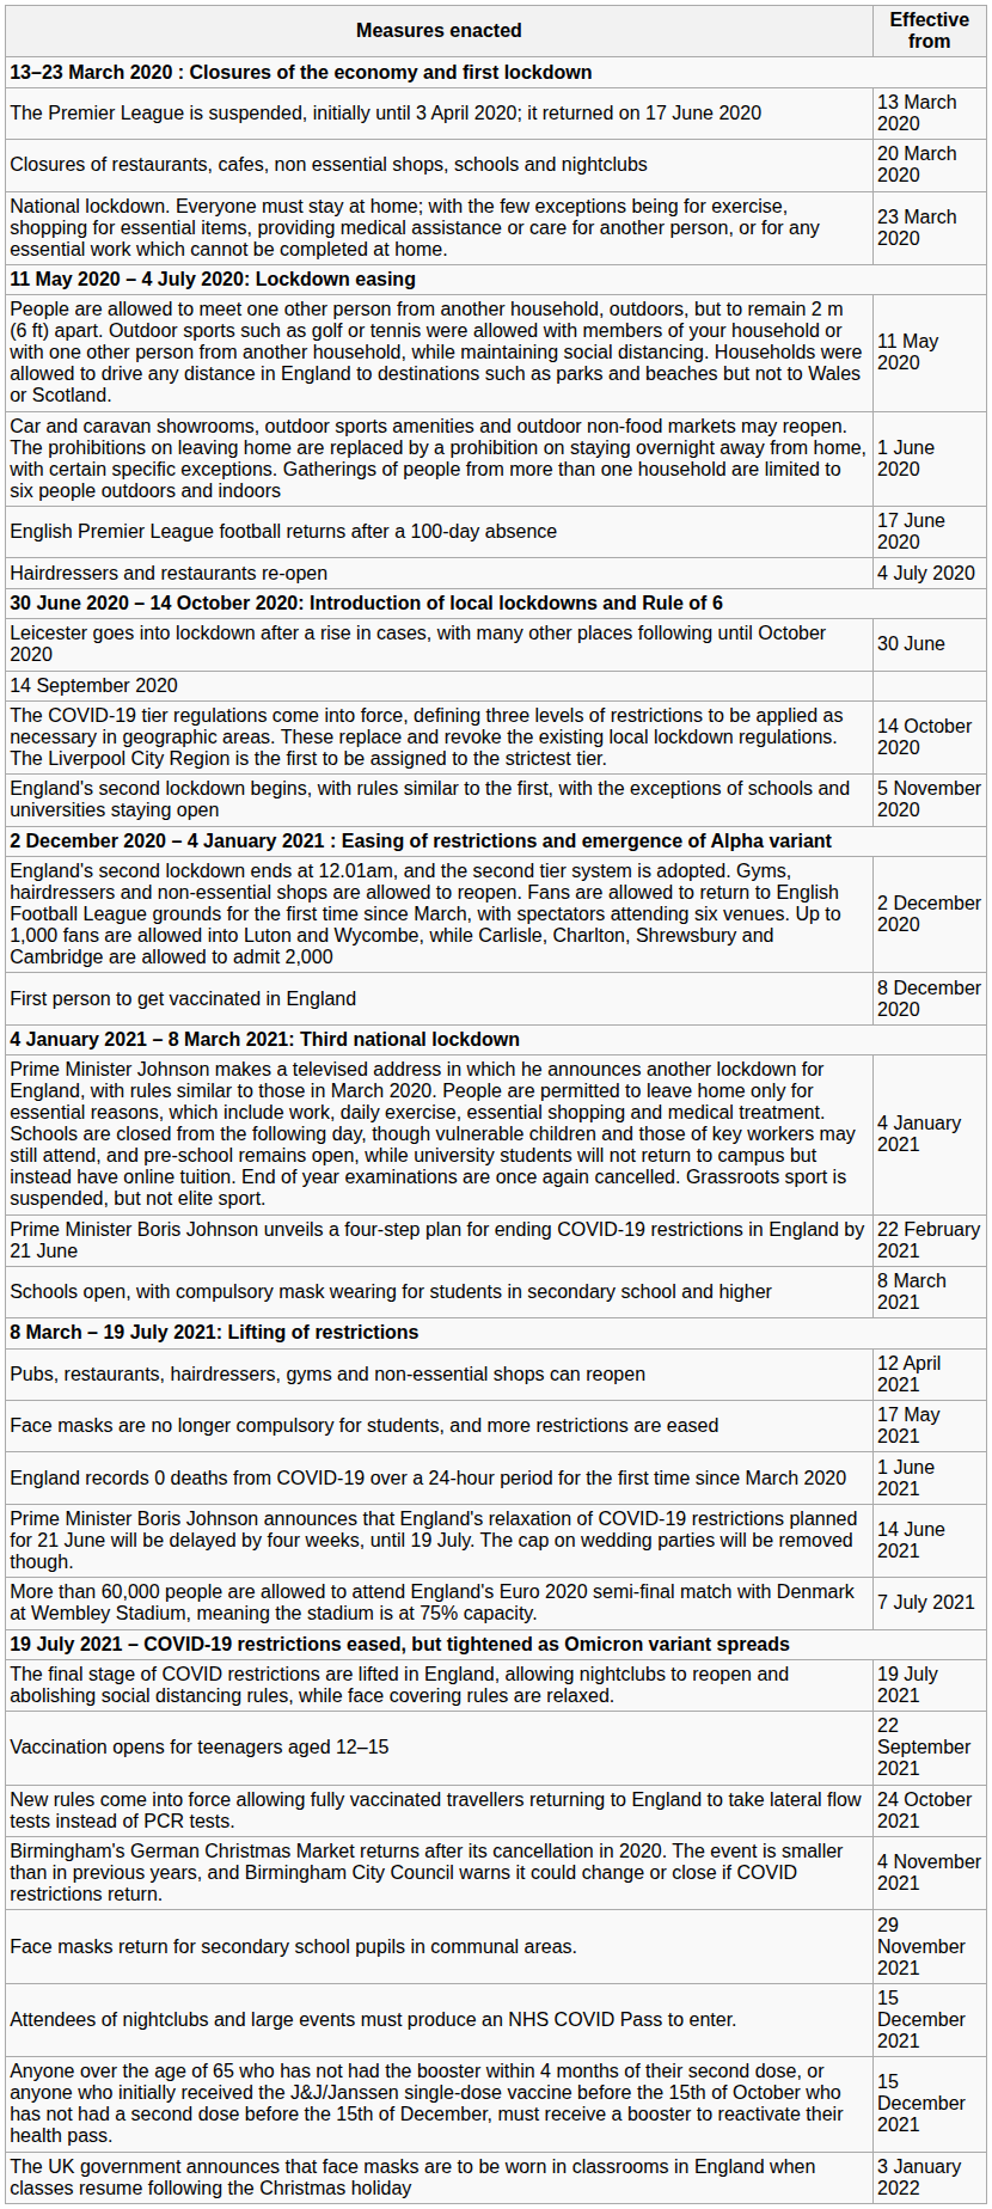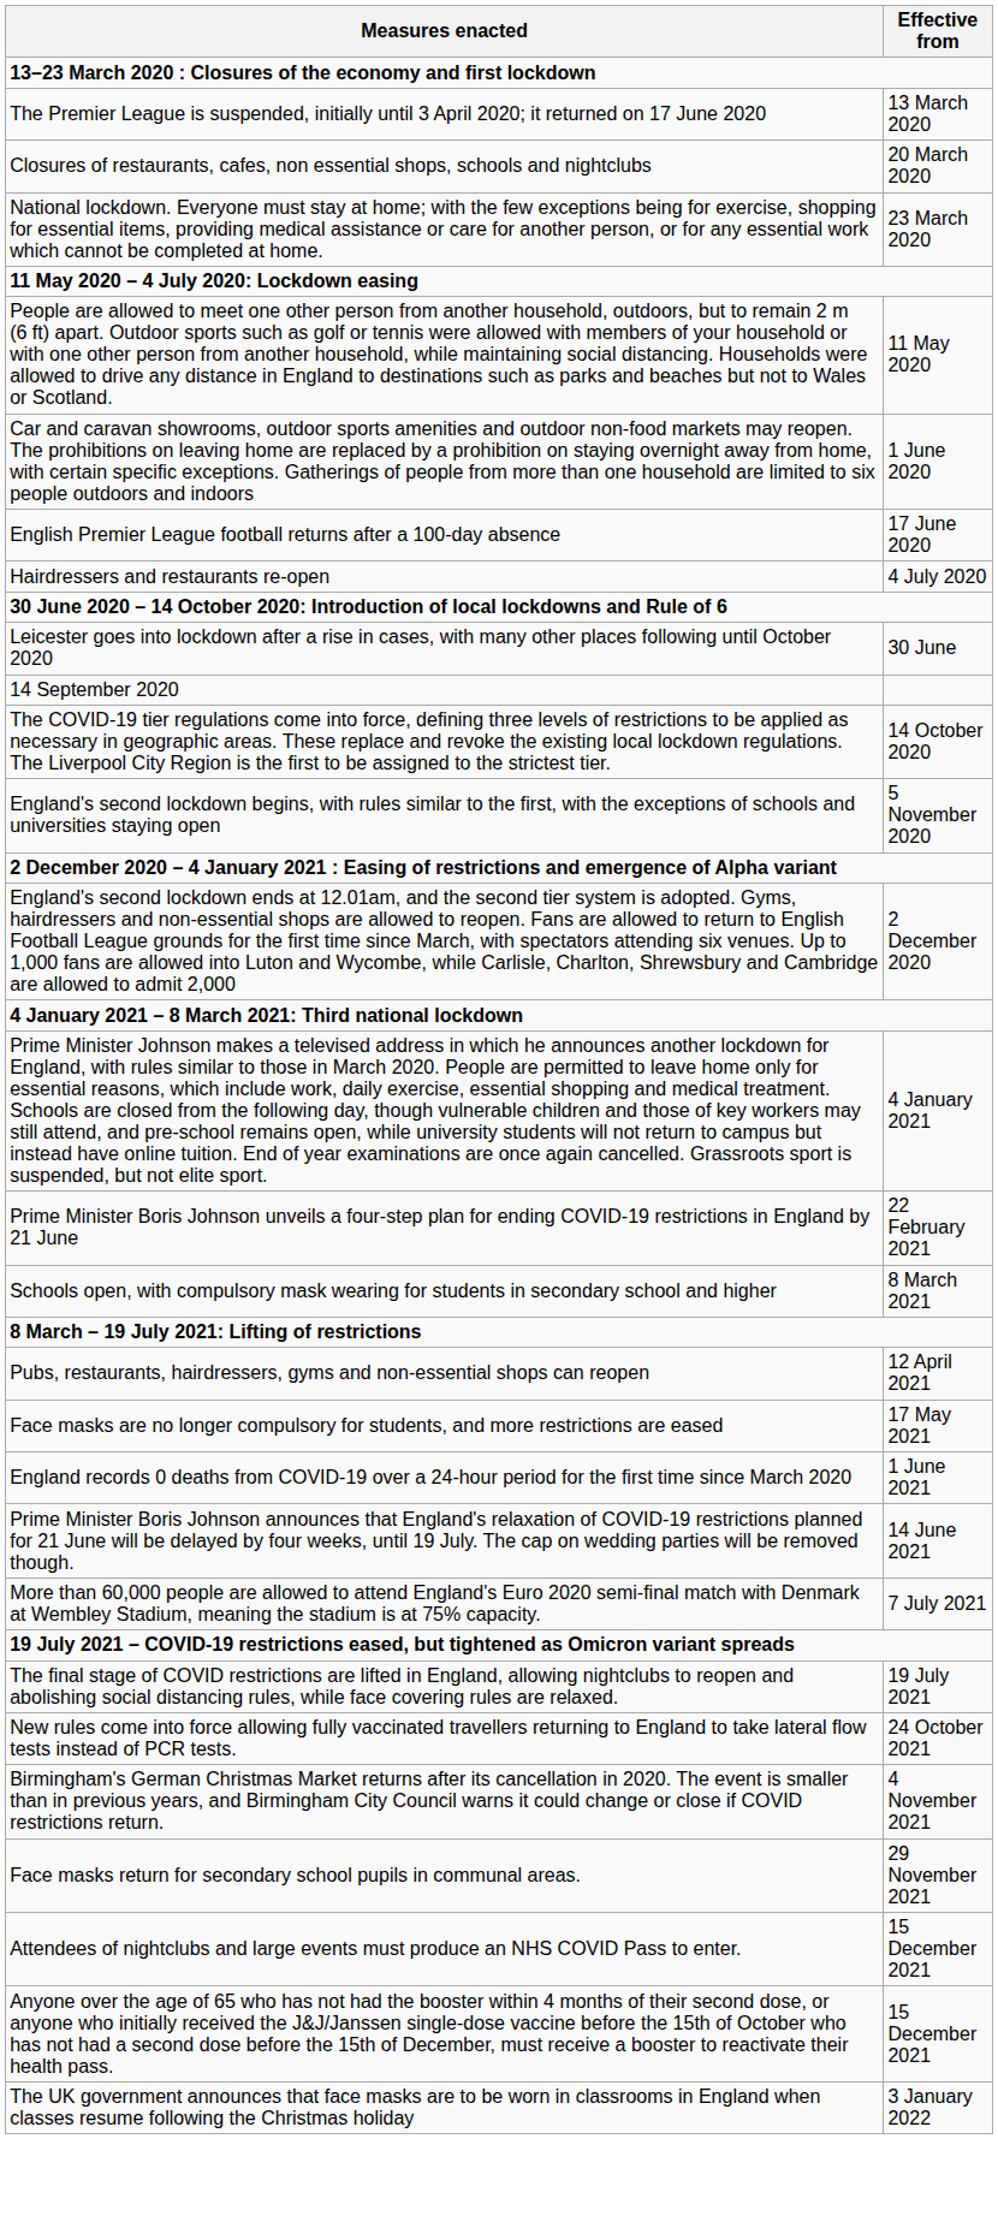- row: First person to get vaccinated in England | 8 December 2020
- row: Vaccination opens for teenagers aged 12–15 | 22 September 2021
